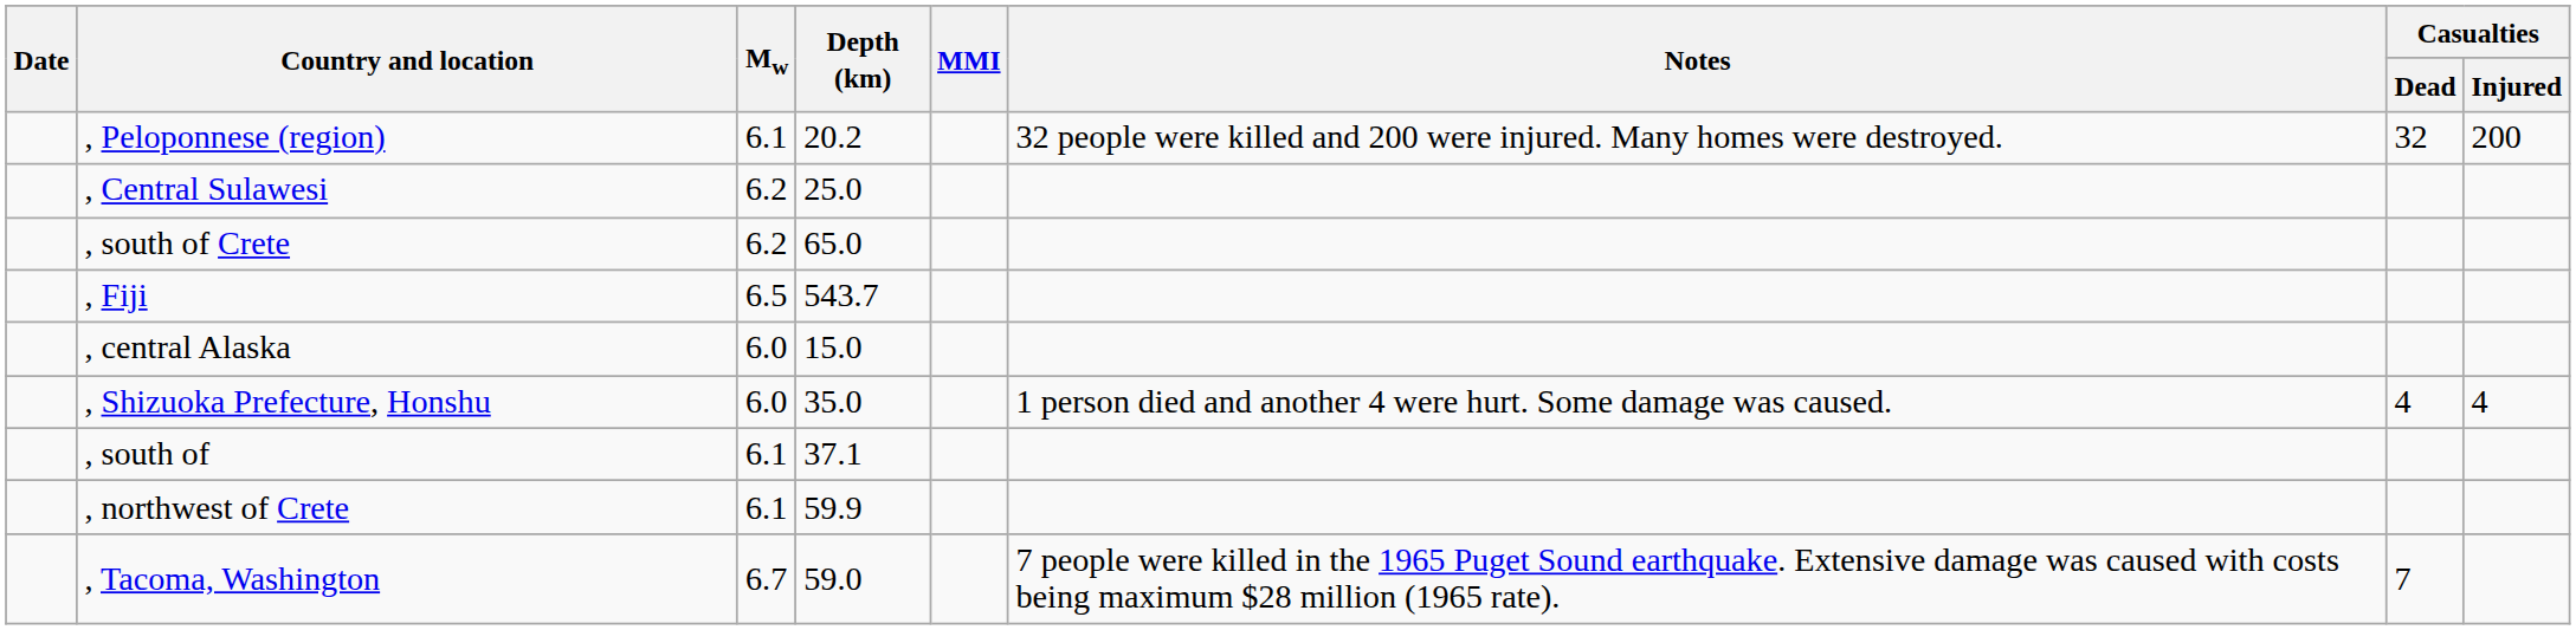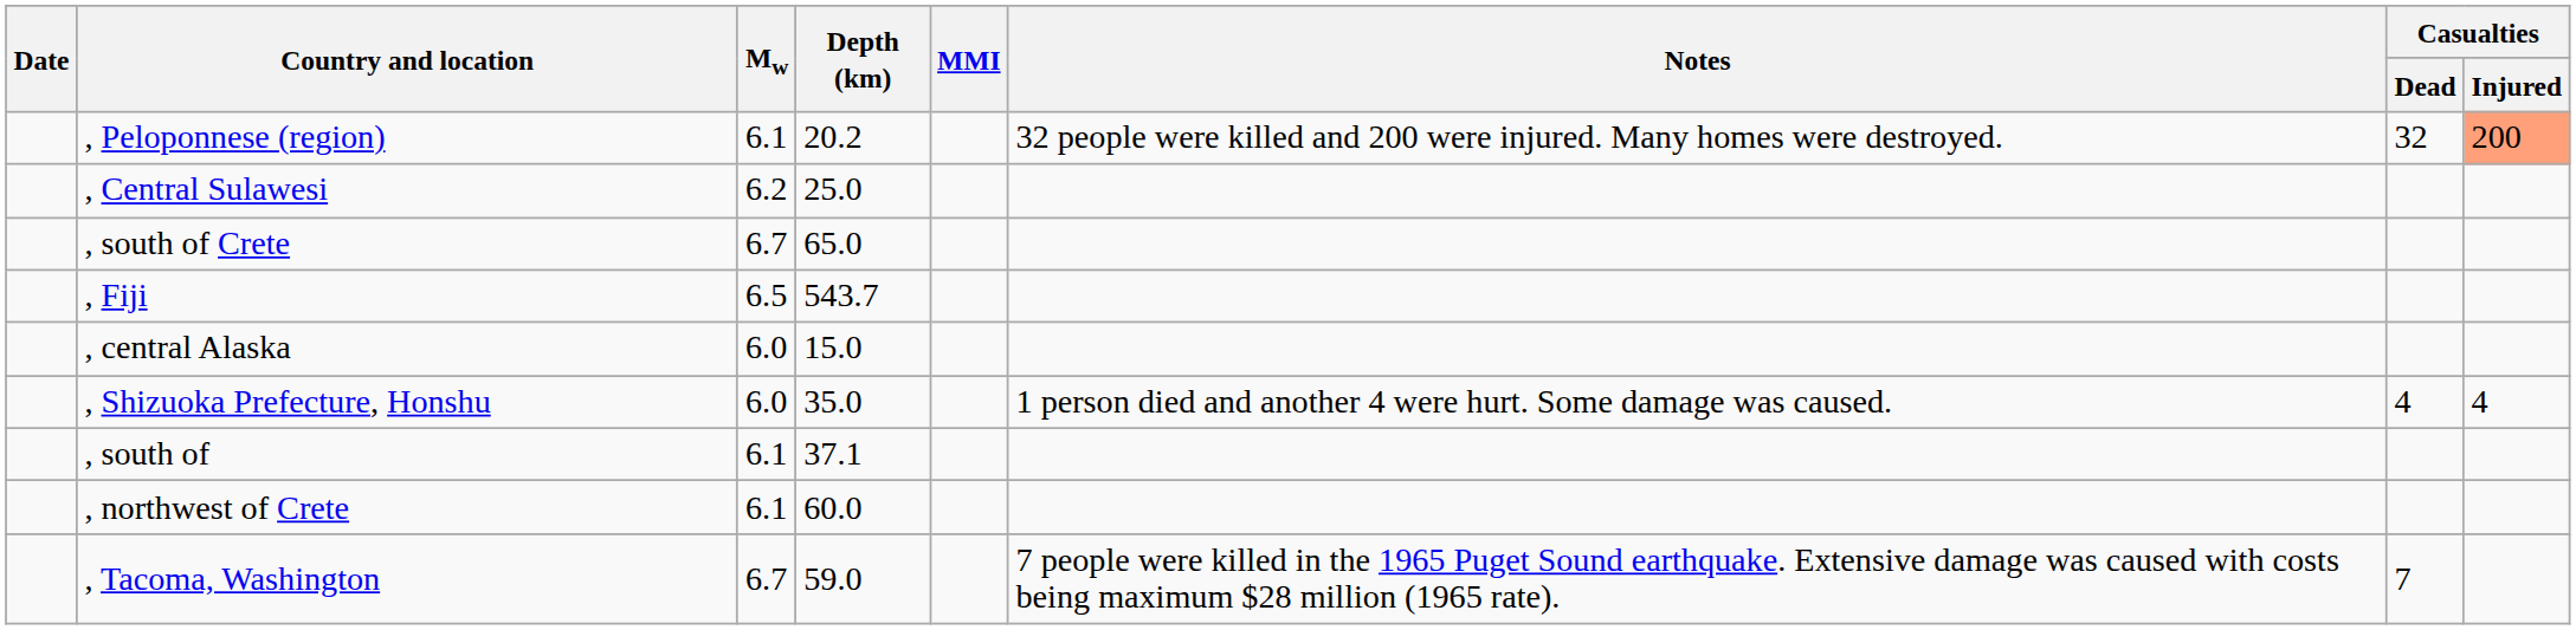, Peloponnese (region) | Casualties / Injured: no background -> lightsalmon background
, south of Crete | Mw: 6.2 -> 6.7
, northwest of Crete | Depth (km): 59.9 -> 60.0
